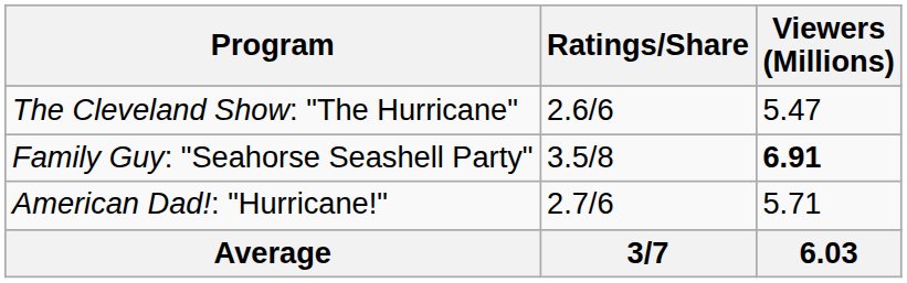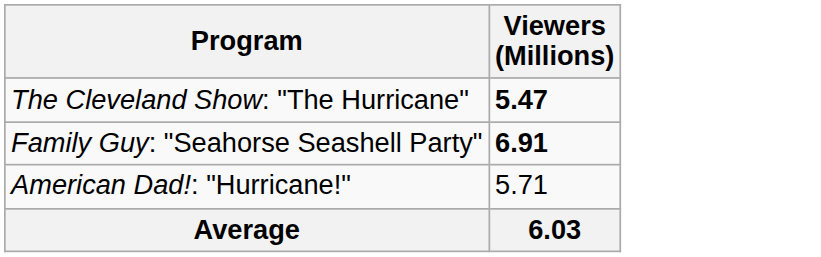- column: Ratings/Share | 2.6/6 | 3.5/8 | 2.7/6 | 3/7
The Cleveland Show: "The Hurricane" | Viewers (Millions): normal -> bold
